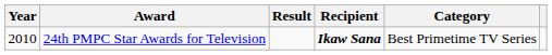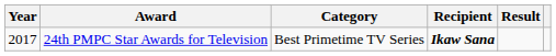columns swapped: Category <-> Result
24th PMPC Star Awards for Television | Year: 2010 -> 2017
